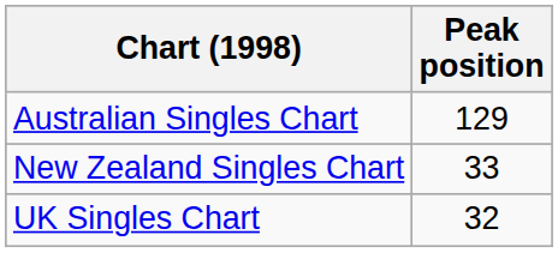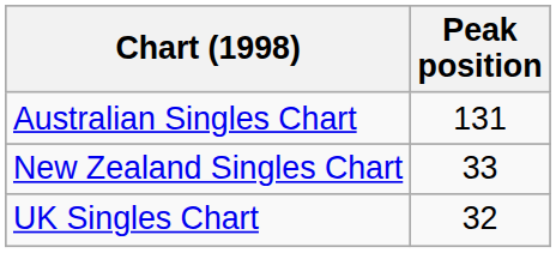Australian Singles Chart | Peak position: 129 -> 131
